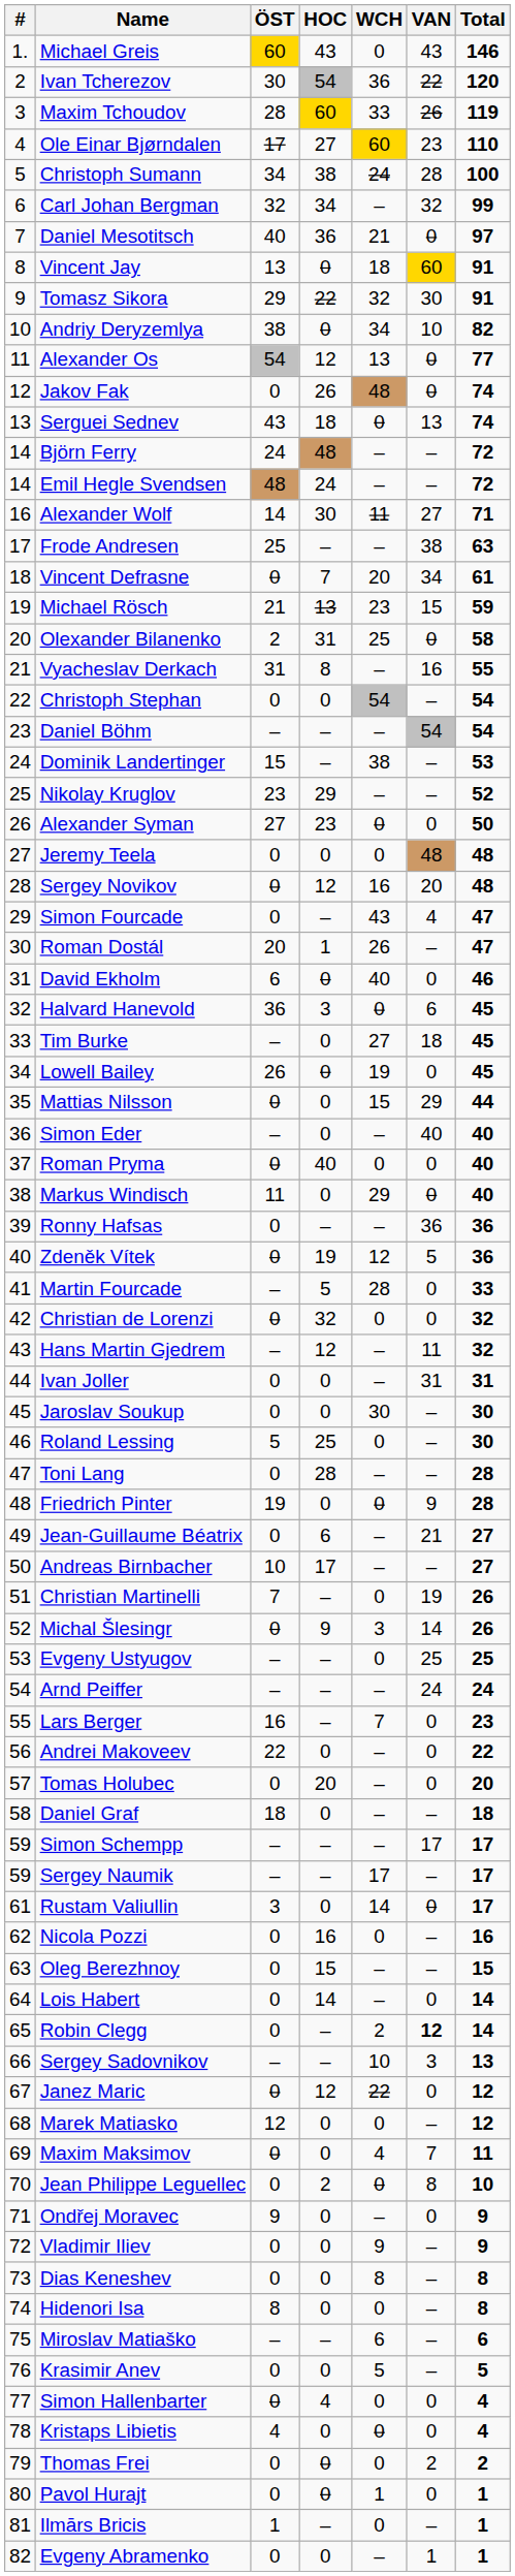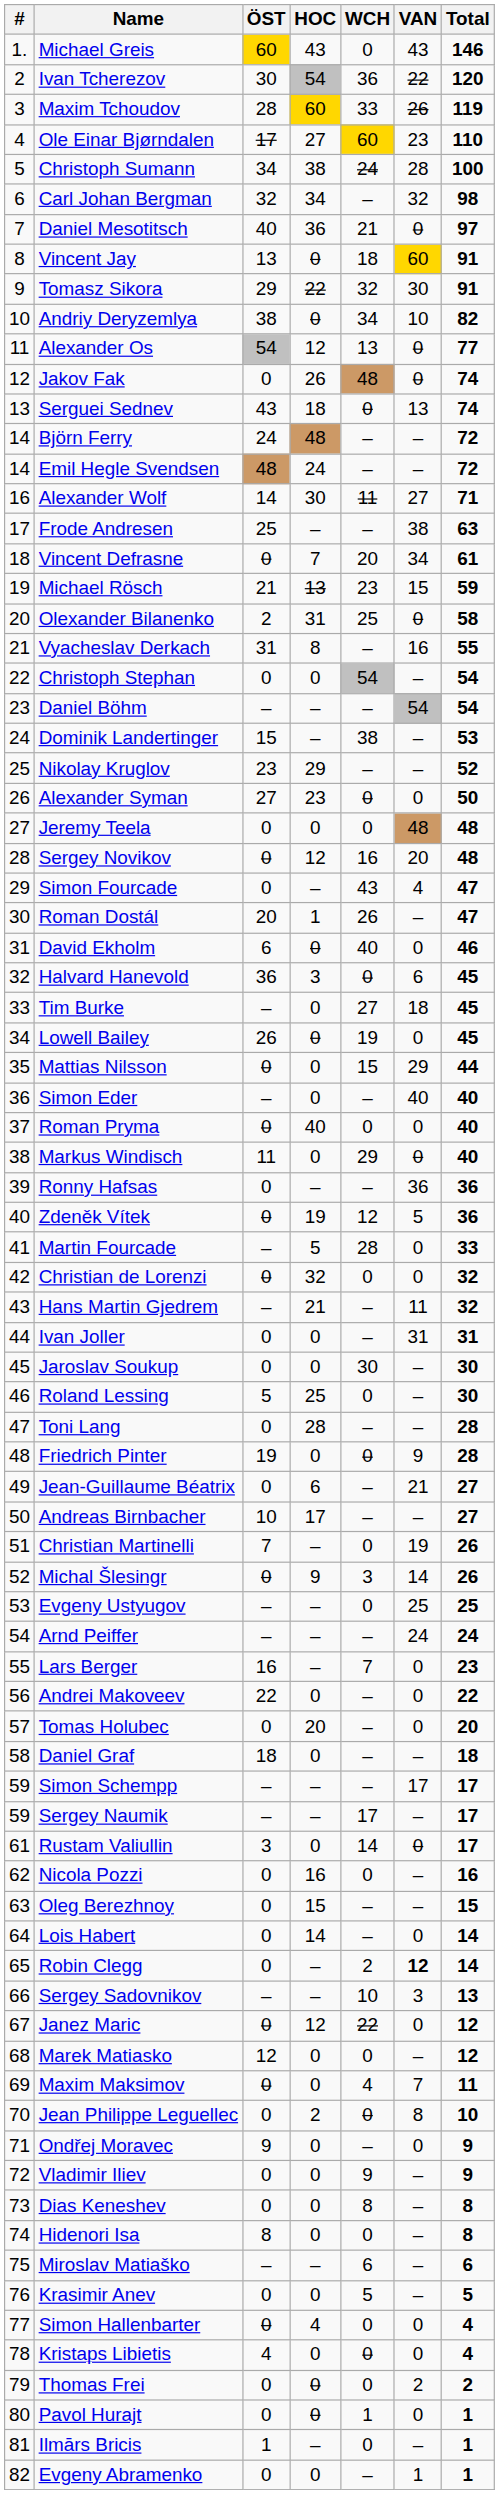Carl Johan Bergman | Total: 99 -> 98
Hans Martin Gjedrem | HOC: 12 -> 21
